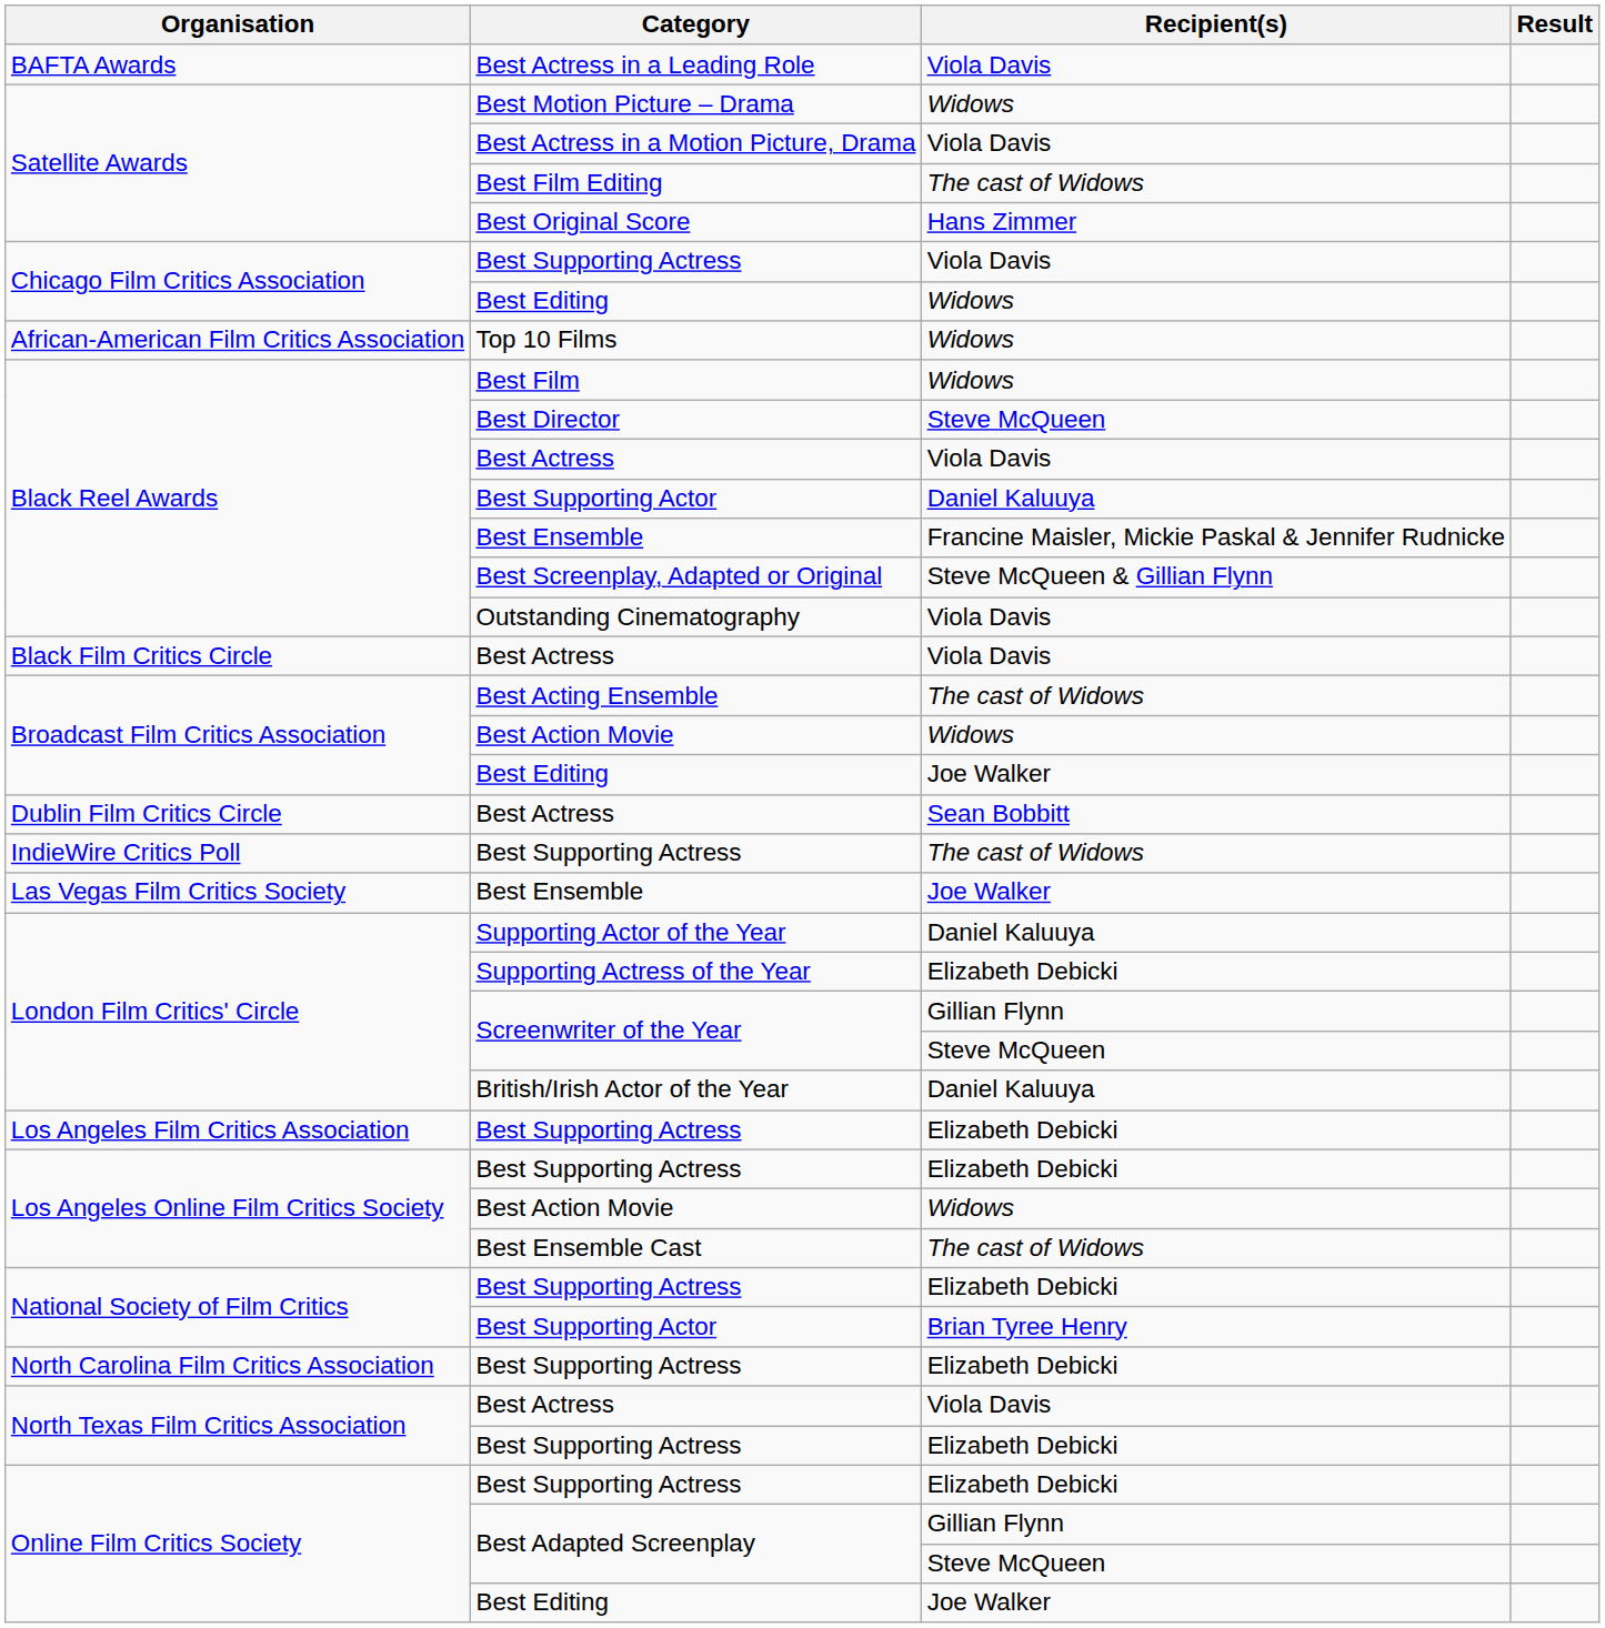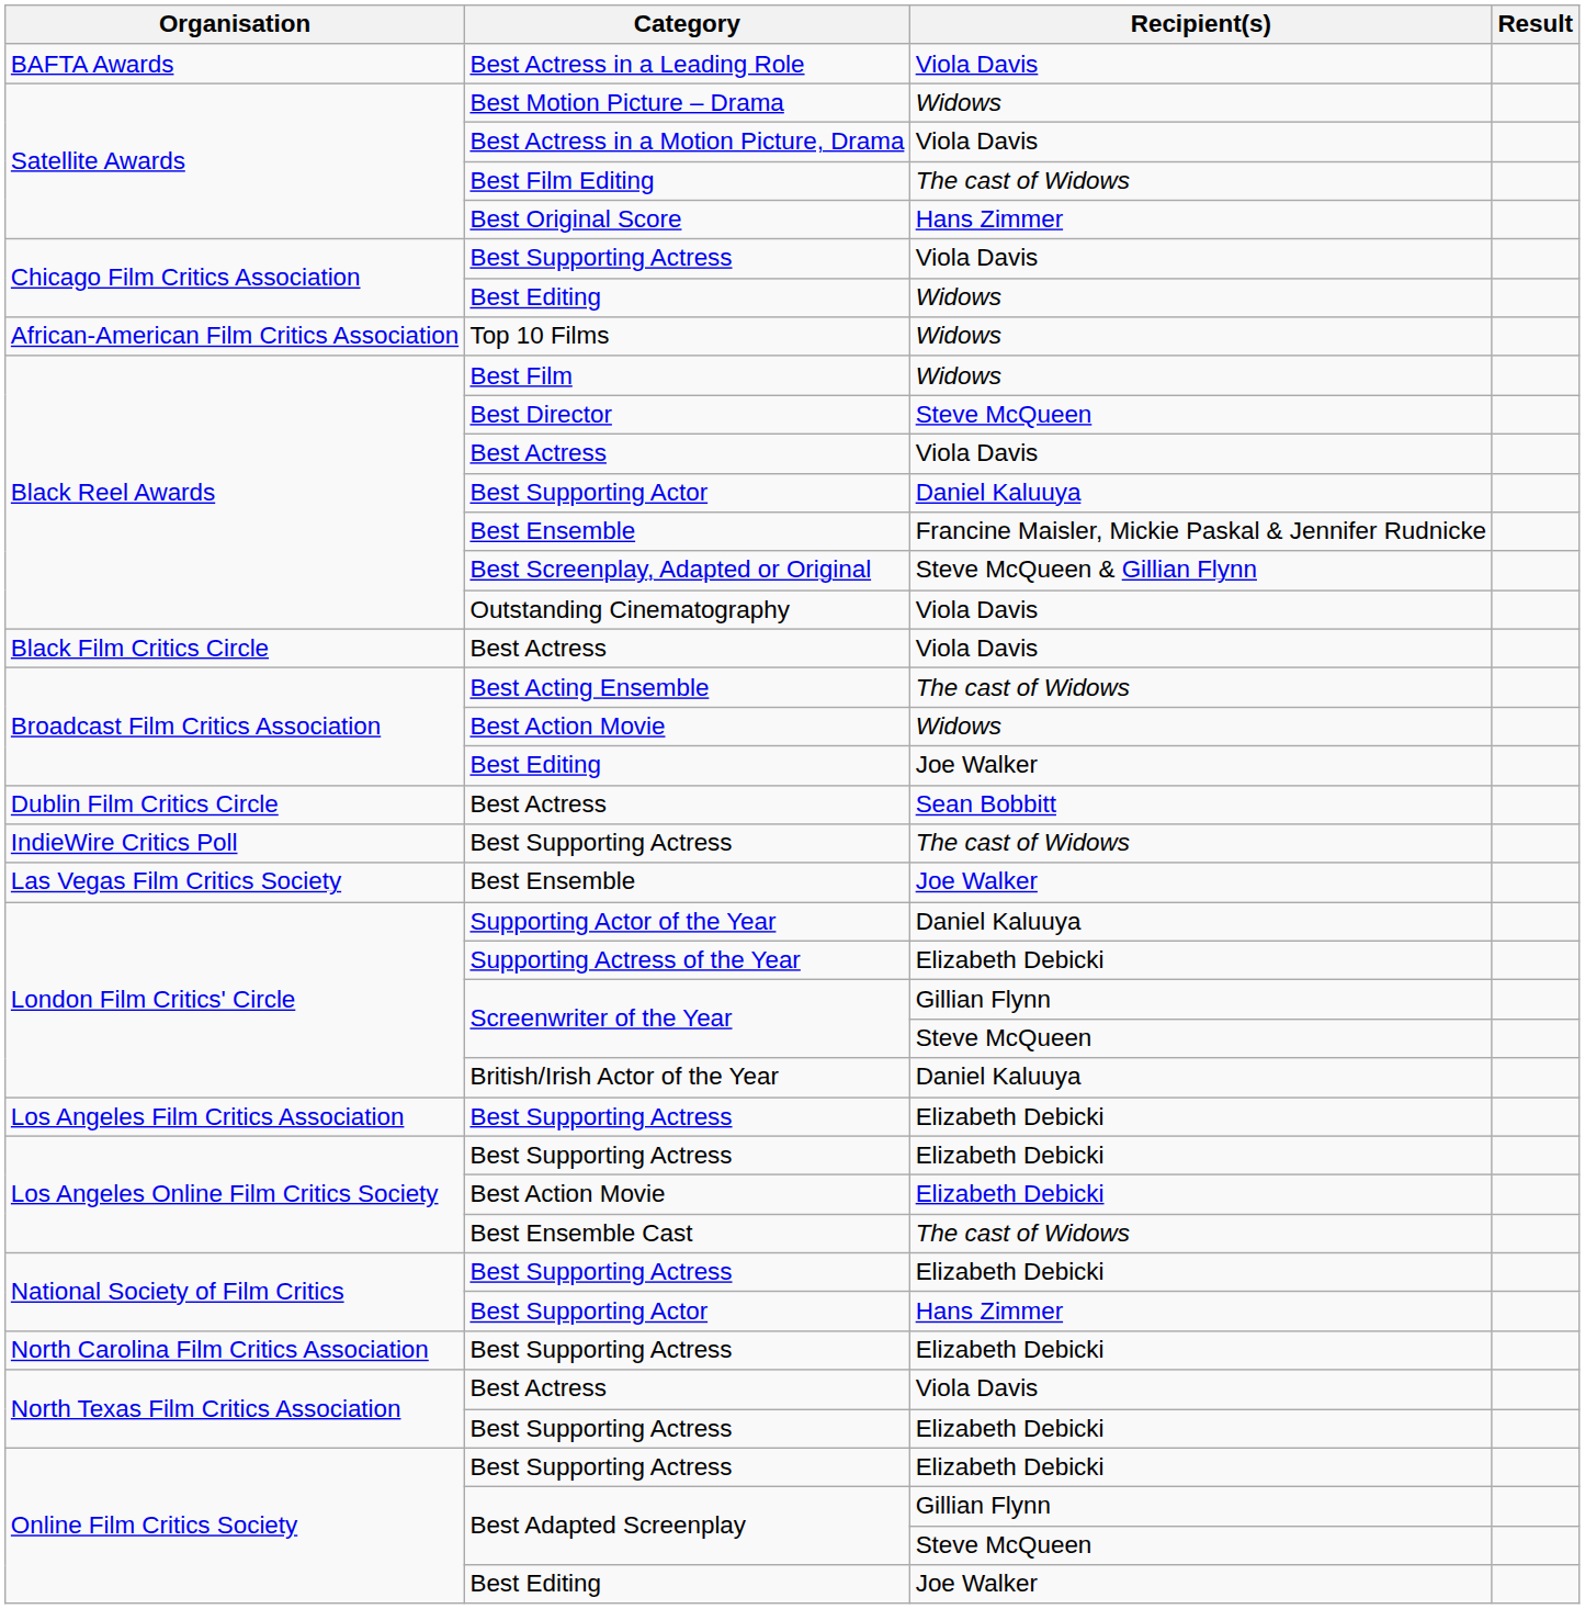Los Angeles Online Film Critics Society / Best Action Movie | Recipient(s): Widows -> Elizabeth Debicki
National Society of Film Critics / Best Supporting Actor | Recipient(s): Brian Tyree Henry -> Hans Zimmer
